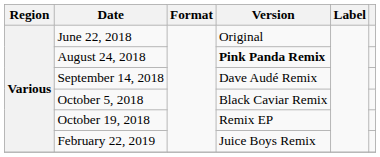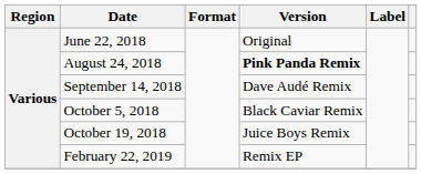October 19, 2018 | Version: Remix EP -> Juice Boys Remix
February 22, 2019 | Version: Juice Boys Remix -> Remix EP
